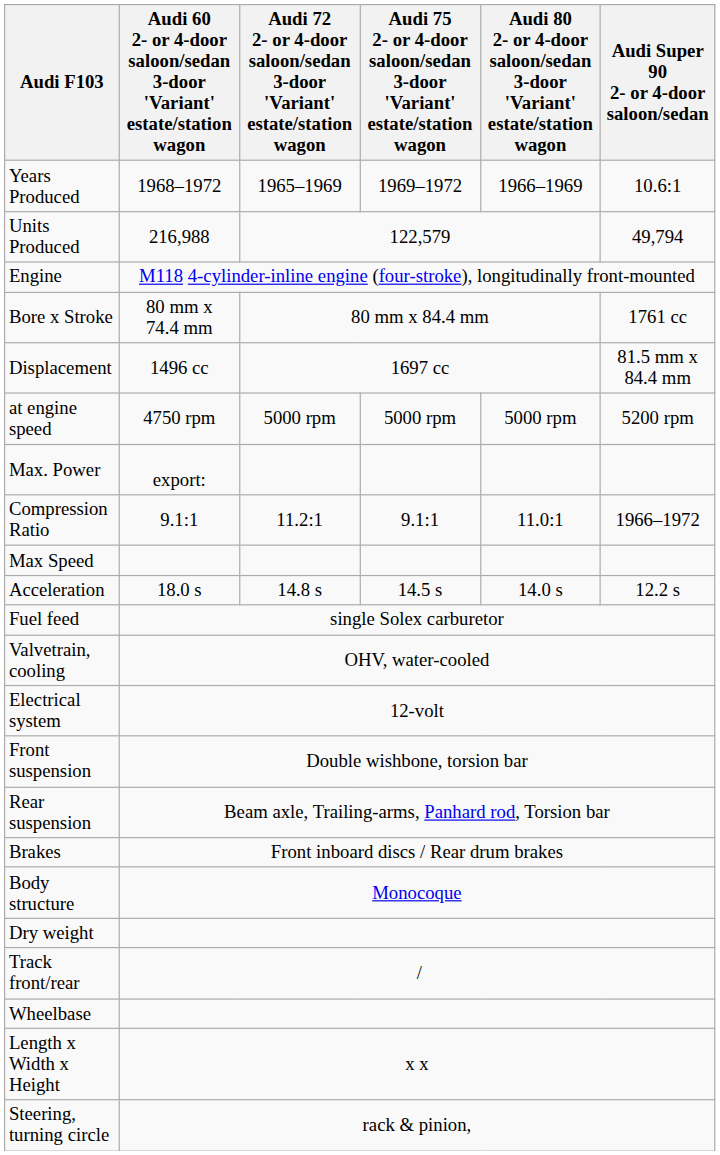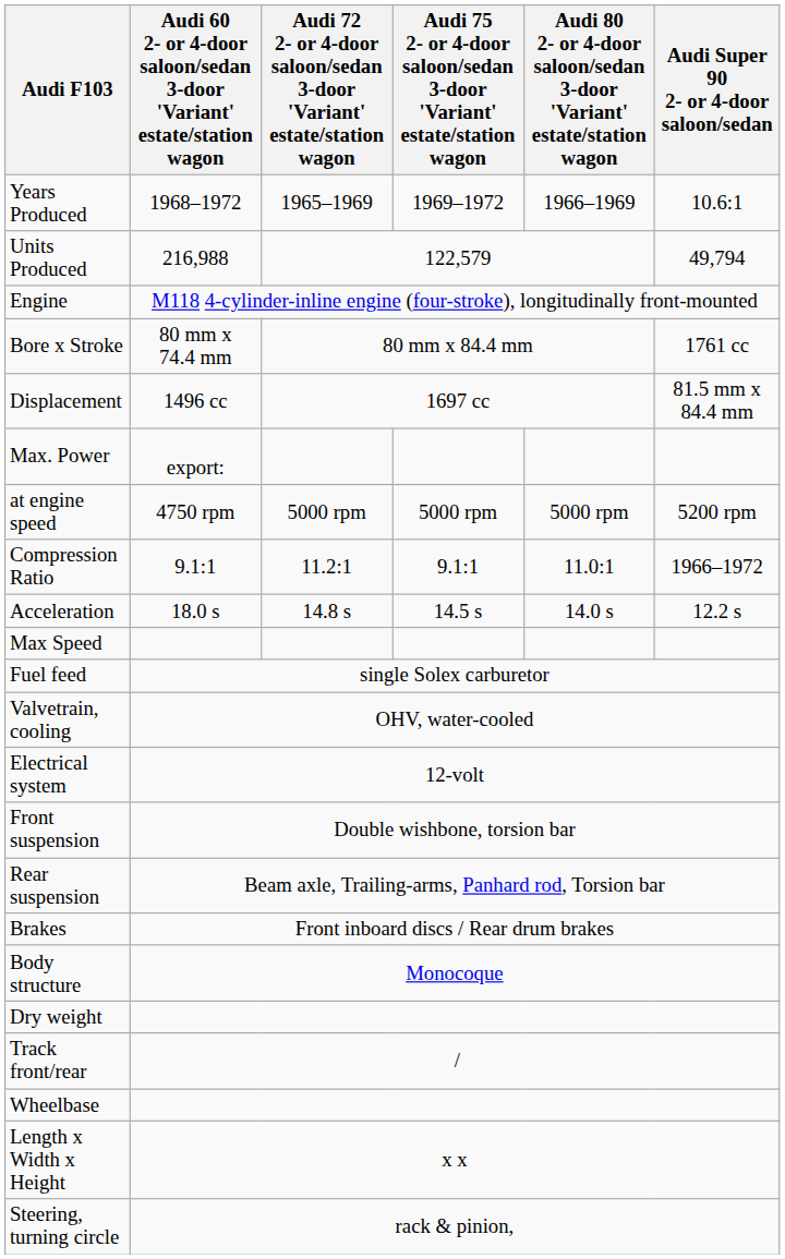rows swapped: Max. Power <-> at engine speed
rows swapped: Acceleration <-> Max Speed
